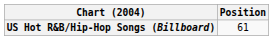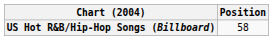US Hot R&B/Hip-Hop Songs (Billboard) | Position: 61 -> 58
